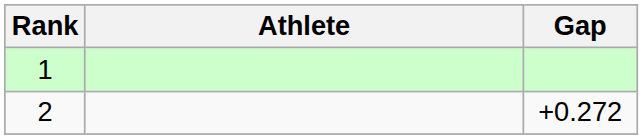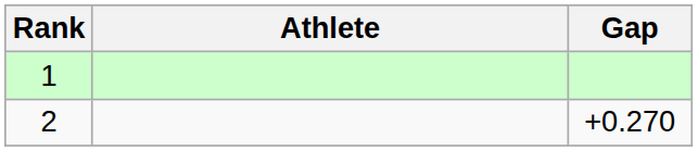2 | Gap: +0.272 -> +0.270
